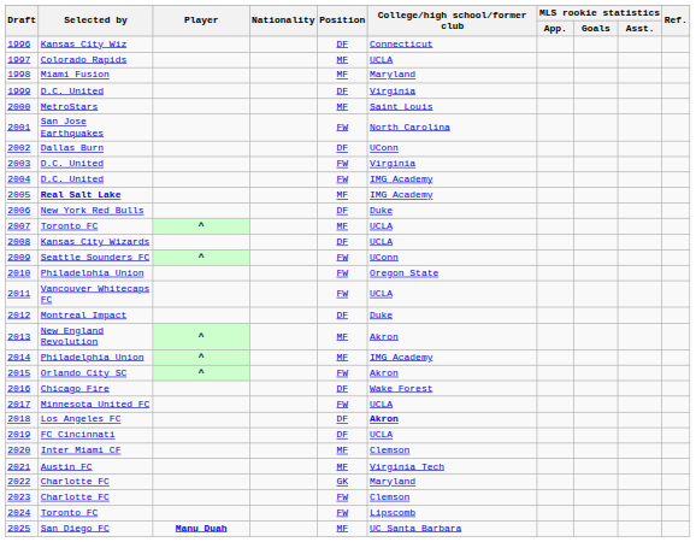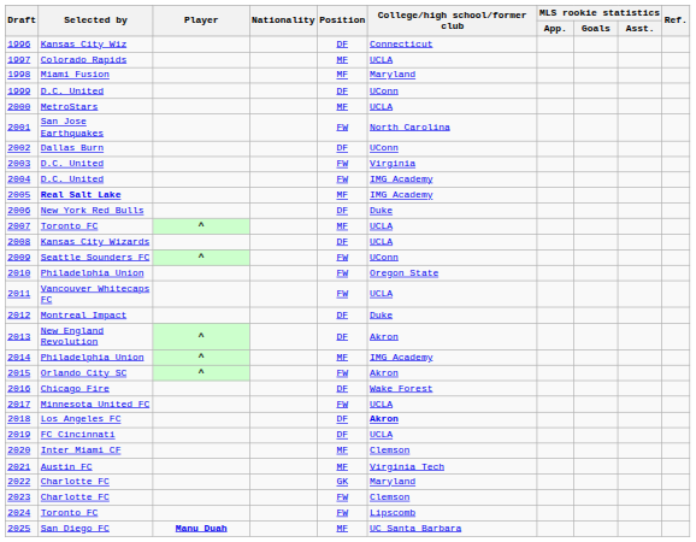1999 | College/high school/former club: Virginia -> UConn
2000 | College/high school/former club: Saint Louis -> UCLA
2013 | Position: MF -> DF
